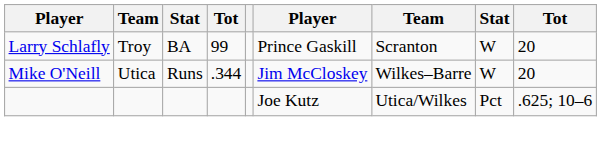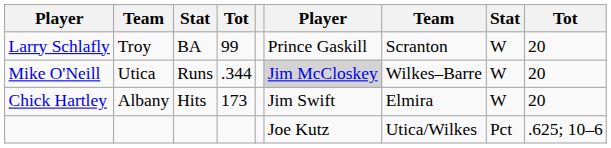Mike O'Neill | column 6: no background -> lightgrey background
+ row: Chick Hartley | Albany | Hits | 173 | Jim Swift | Elmira | W | 20
